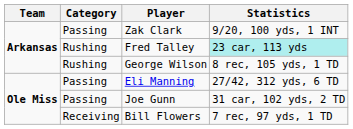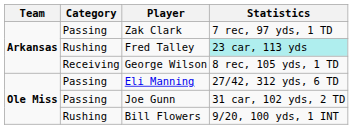Zak Clark | Statistics: 9/20, 100 yds, 1 INT -> 7 rec, 97 yds, 1 TD
George Wilson | Category: Rushing -> Receiving
Bill Flowers | Category: Receiving -> Rushing
Bill Flowers | Statistics: 7 rec, 97 yds, 1 TD -> 9/20, 100 yds, 1 INT
